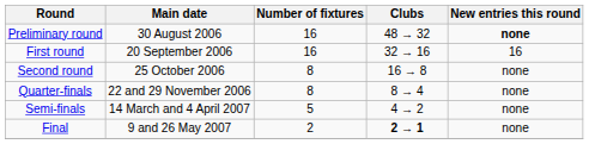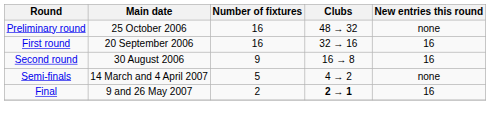Preliminary round | Main date: 30 August 2006 -> 25 October 2006
Preliminary round | New entries this round: bold -> normal
Second round | Main date: 25 October 2006 -> 30 August 2006
Second round | Number of fixtures: 8 -> 9
Second round | New entries this round: none -> 16
- row: Quarter-finals | 22 and 29 November 2006 | 8 | 8 → 4 | none
Final | New entries this round: none -> 16
